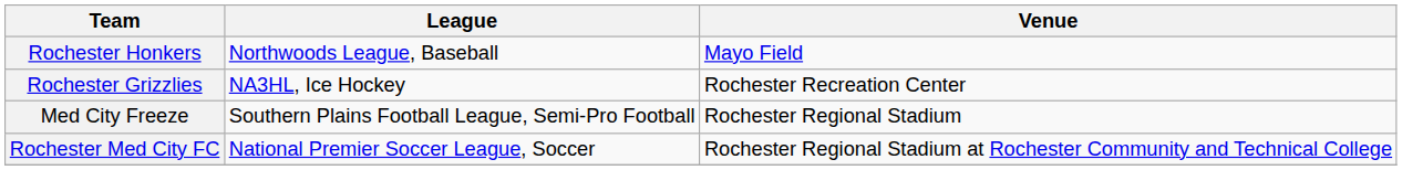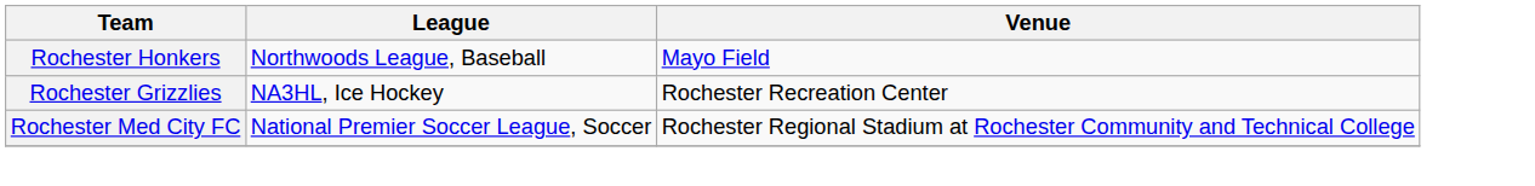- row: Med City Freeze | Southern Plains Football League, Semi-Pro Football | Rochester Regional Stadium
